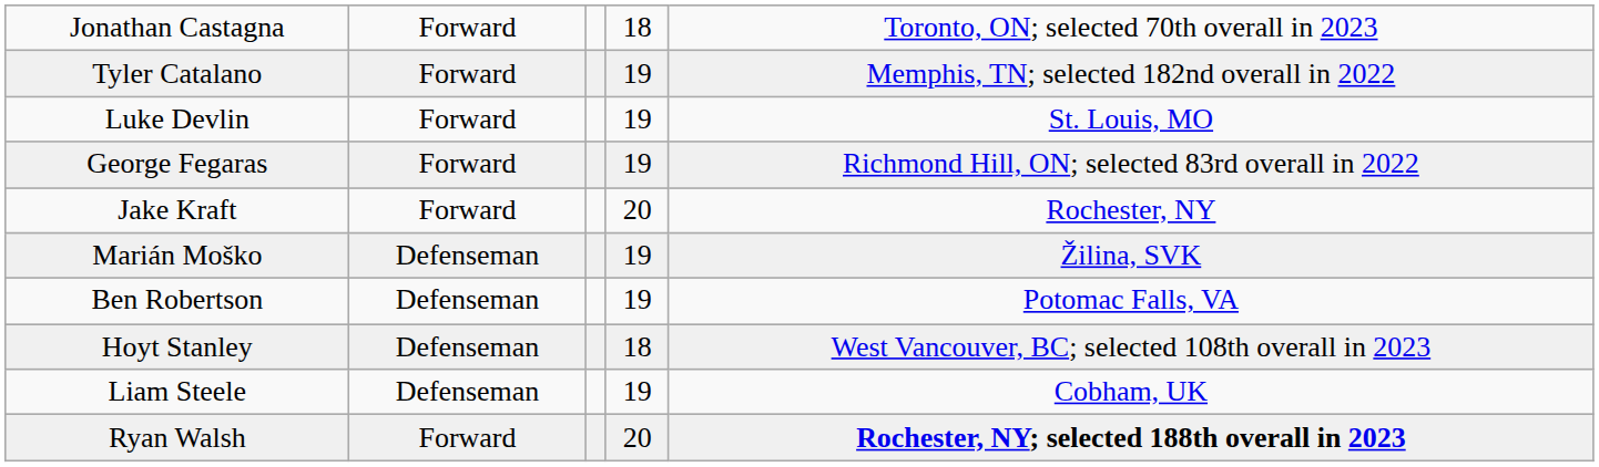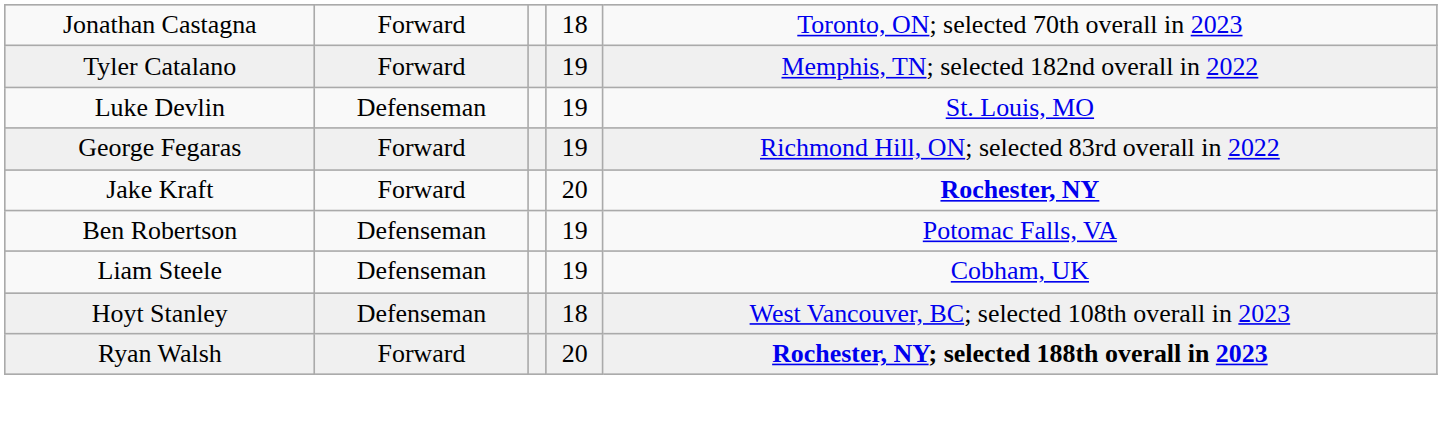Luke Devlin | column 2: Forward -> Defenseman
Jake Kraft | column 5: normal -> bold
- row: Marián Moško | Defenseman | 19 | Žilina, SVK
rows swapped: Hoyt Stanley <-> Liam Steele
